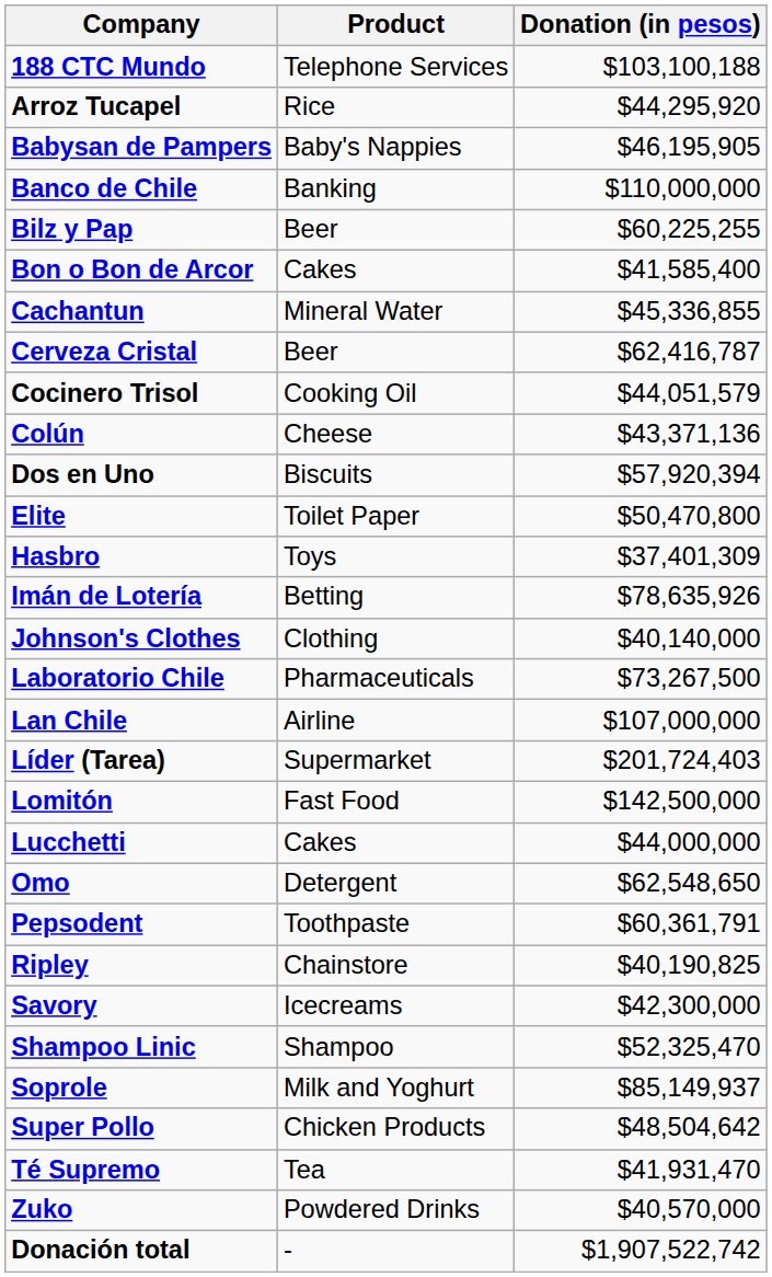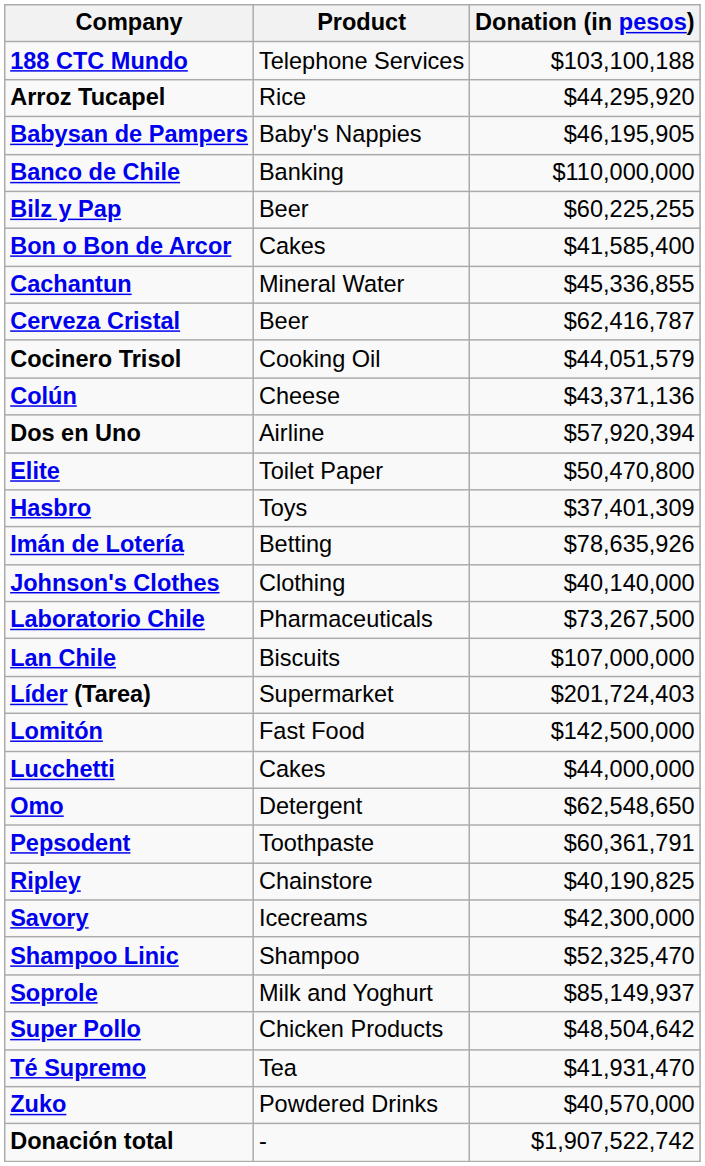Dos en Uno | Product: Biscuits -> Airline
Lan Chile | Product: Airline -> Biscuits
